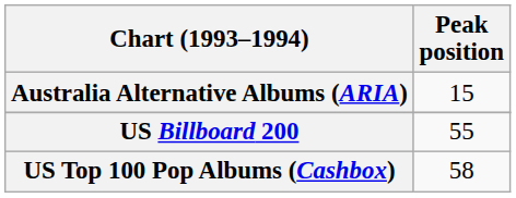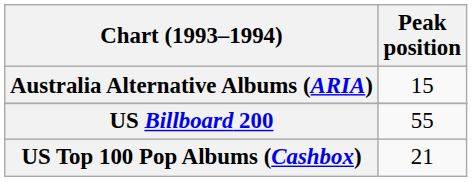US Top 100 Pop Albums (Cashbox) | Peak position: 58 -> 21
